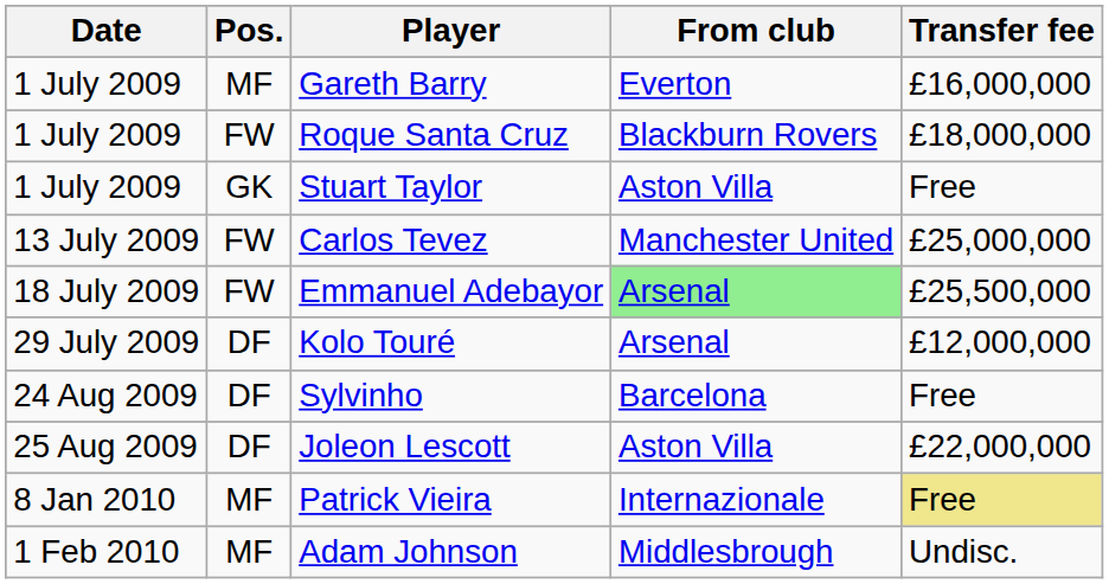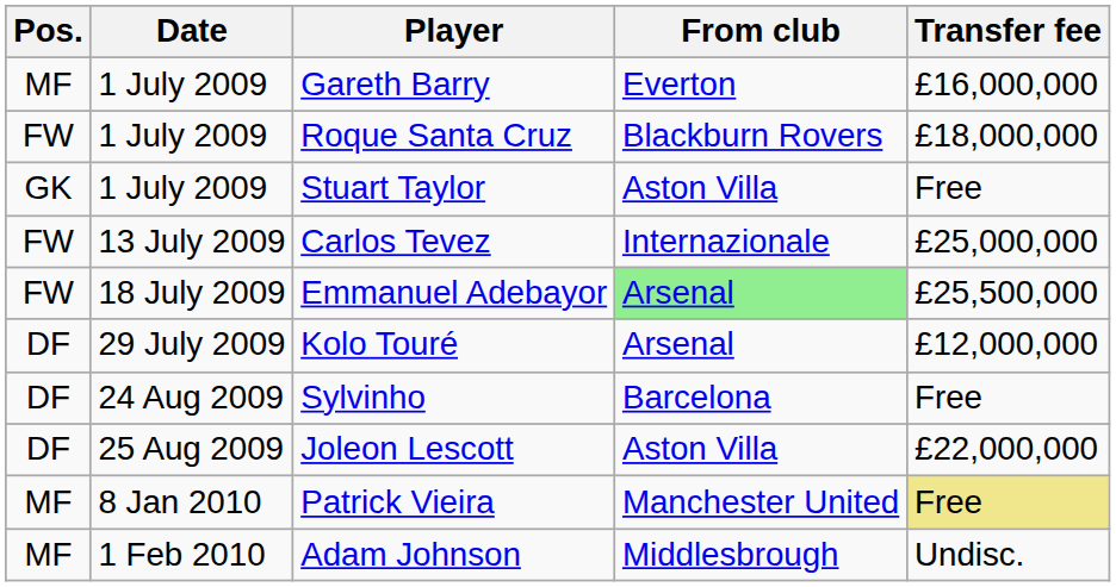columns swapped: Date <-> Pos.
Carlos Tevez | From club: Manchester United -> Internazionale
Patrick Vieira | From club: Internazionale -> Manchester United
